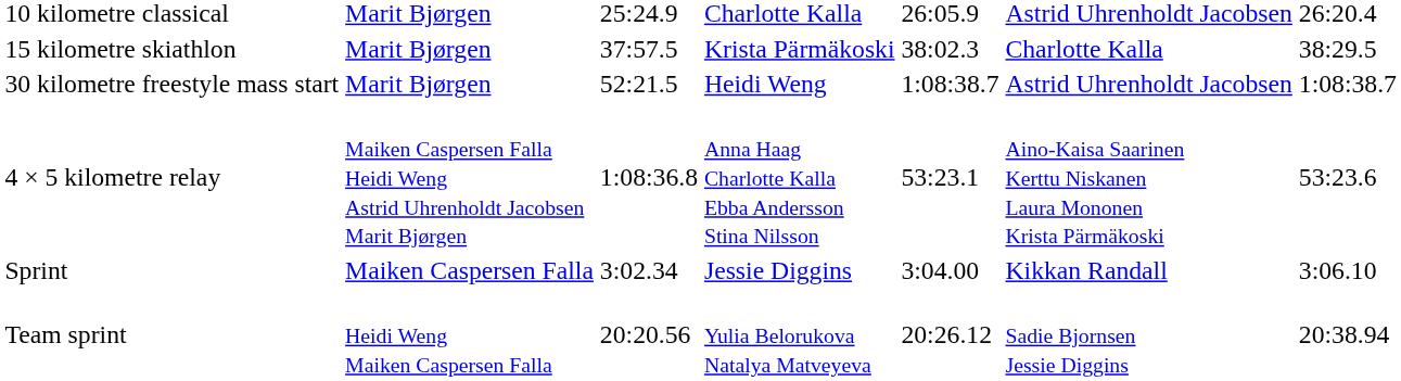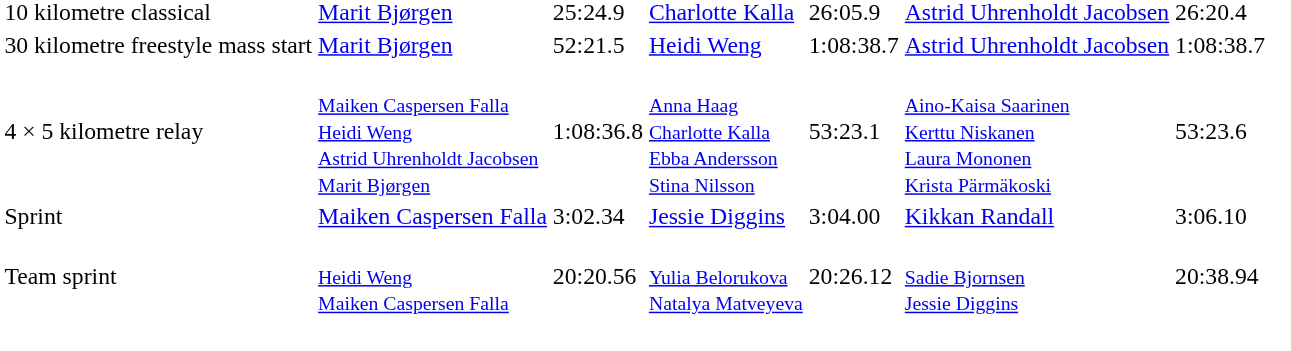- row: 15 kilometre skiathlon | Marit Bjørgen | 37:57.5 | Krista Pärmäkoski | 38:02.3 | Charlotte Kalla | 38:29.5
